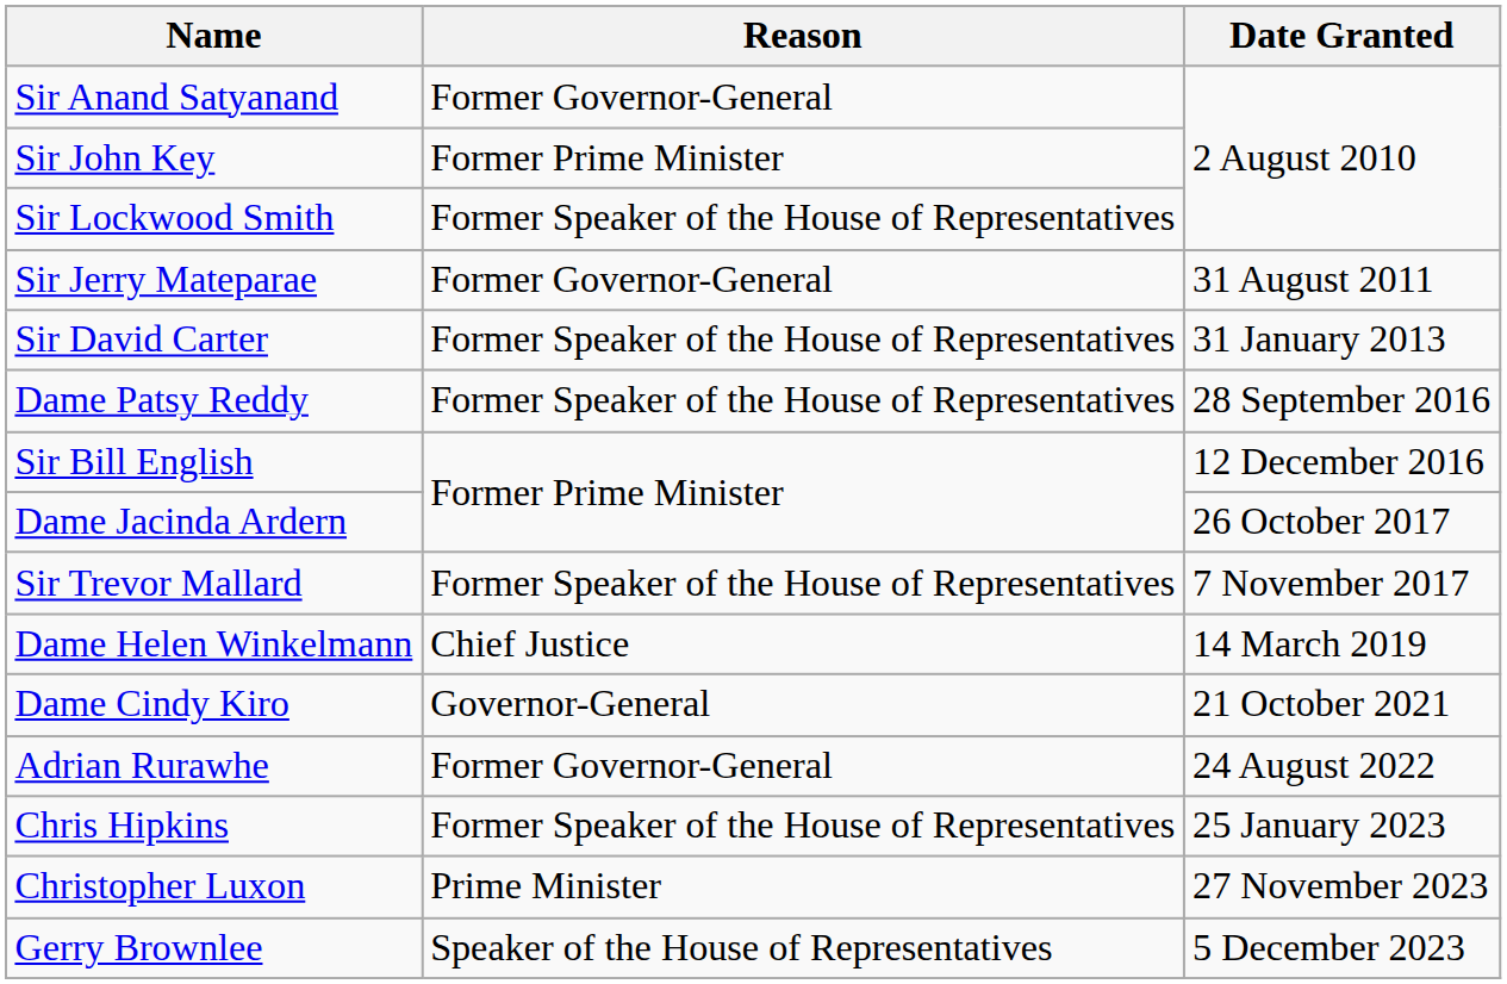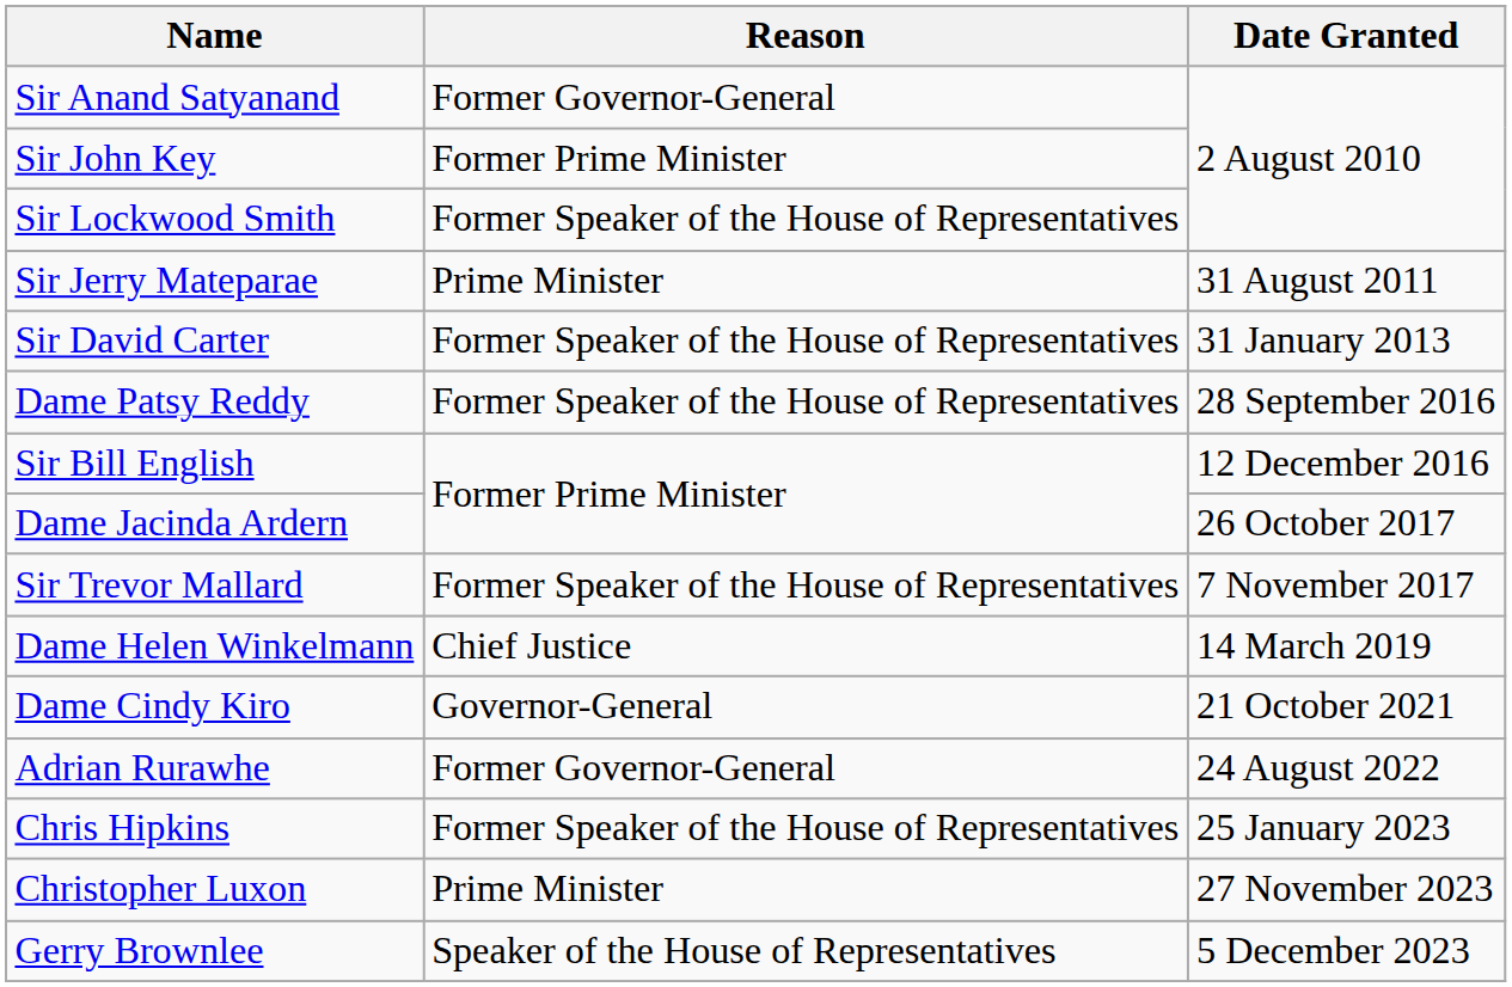Sir Jerry Mateparae | Reason: Former Governor-General -> Prime Minister
